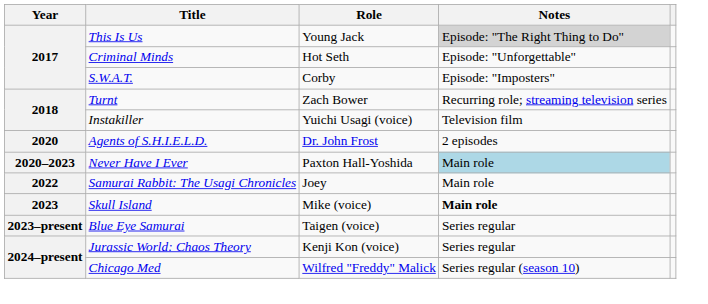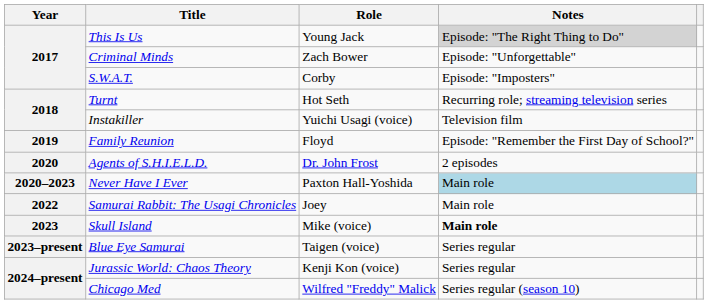Criminal Minds | Role: Hot Seth -> Zach Bower
Turnt | Role: Zach Bower -> Hot Seth
+ row: 2019 | Family Reunion | Floyd | Episode: "Remember the First Day of School?"
